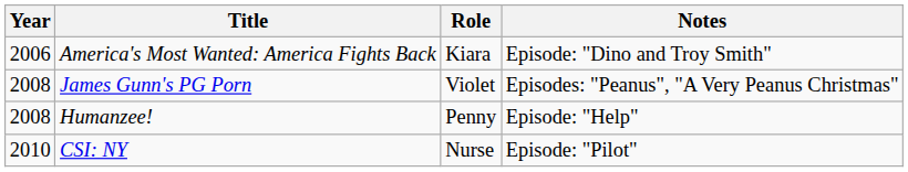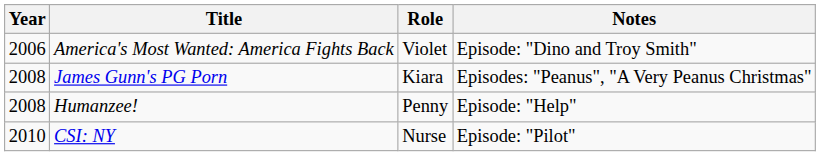America's Most Wanted: America Fights Back | Role: Kiara -> Violet
James Gunn's PG Porn | Role: Violet -> Kiara
